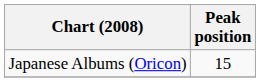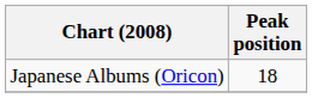Japanese Albums (Oricon) | Peak position: 15 -> 18
